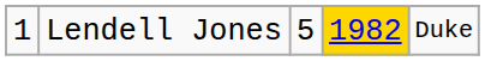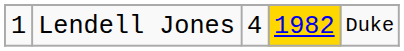Lendell Jones | column 3: 5 -> 4
